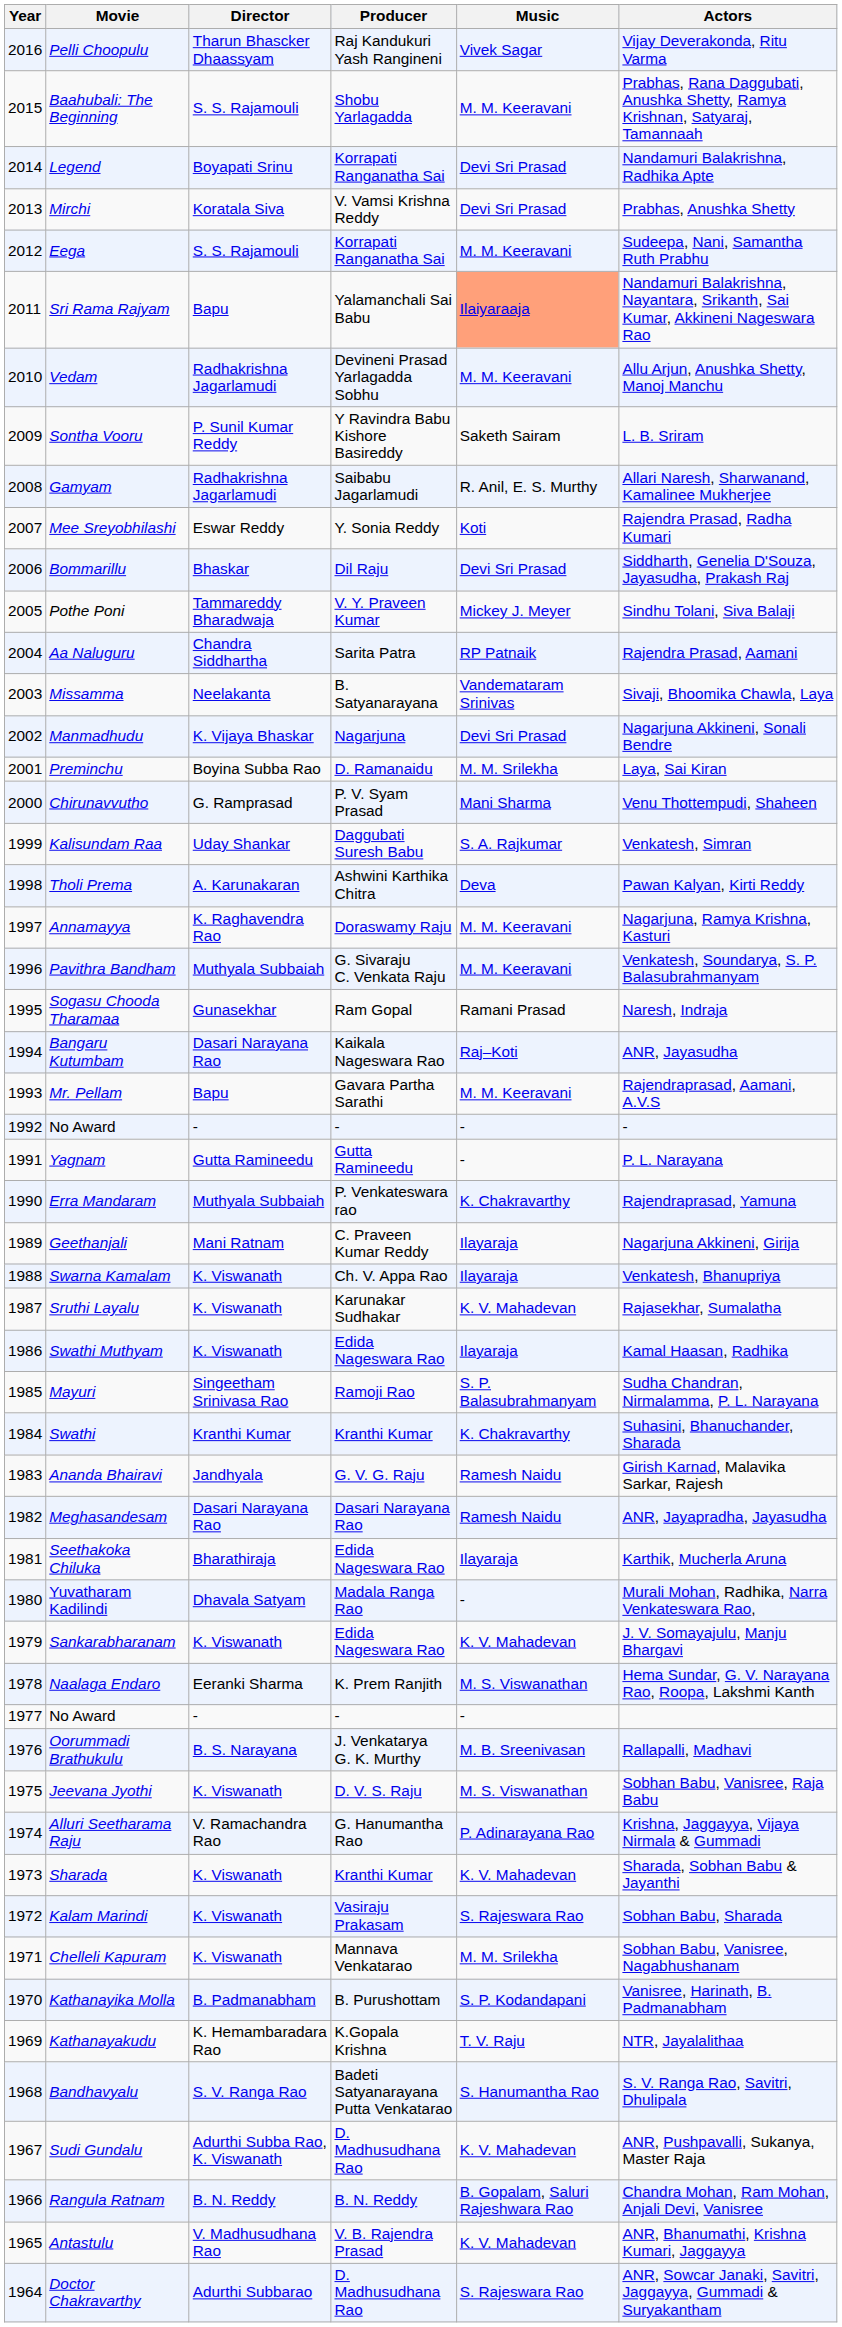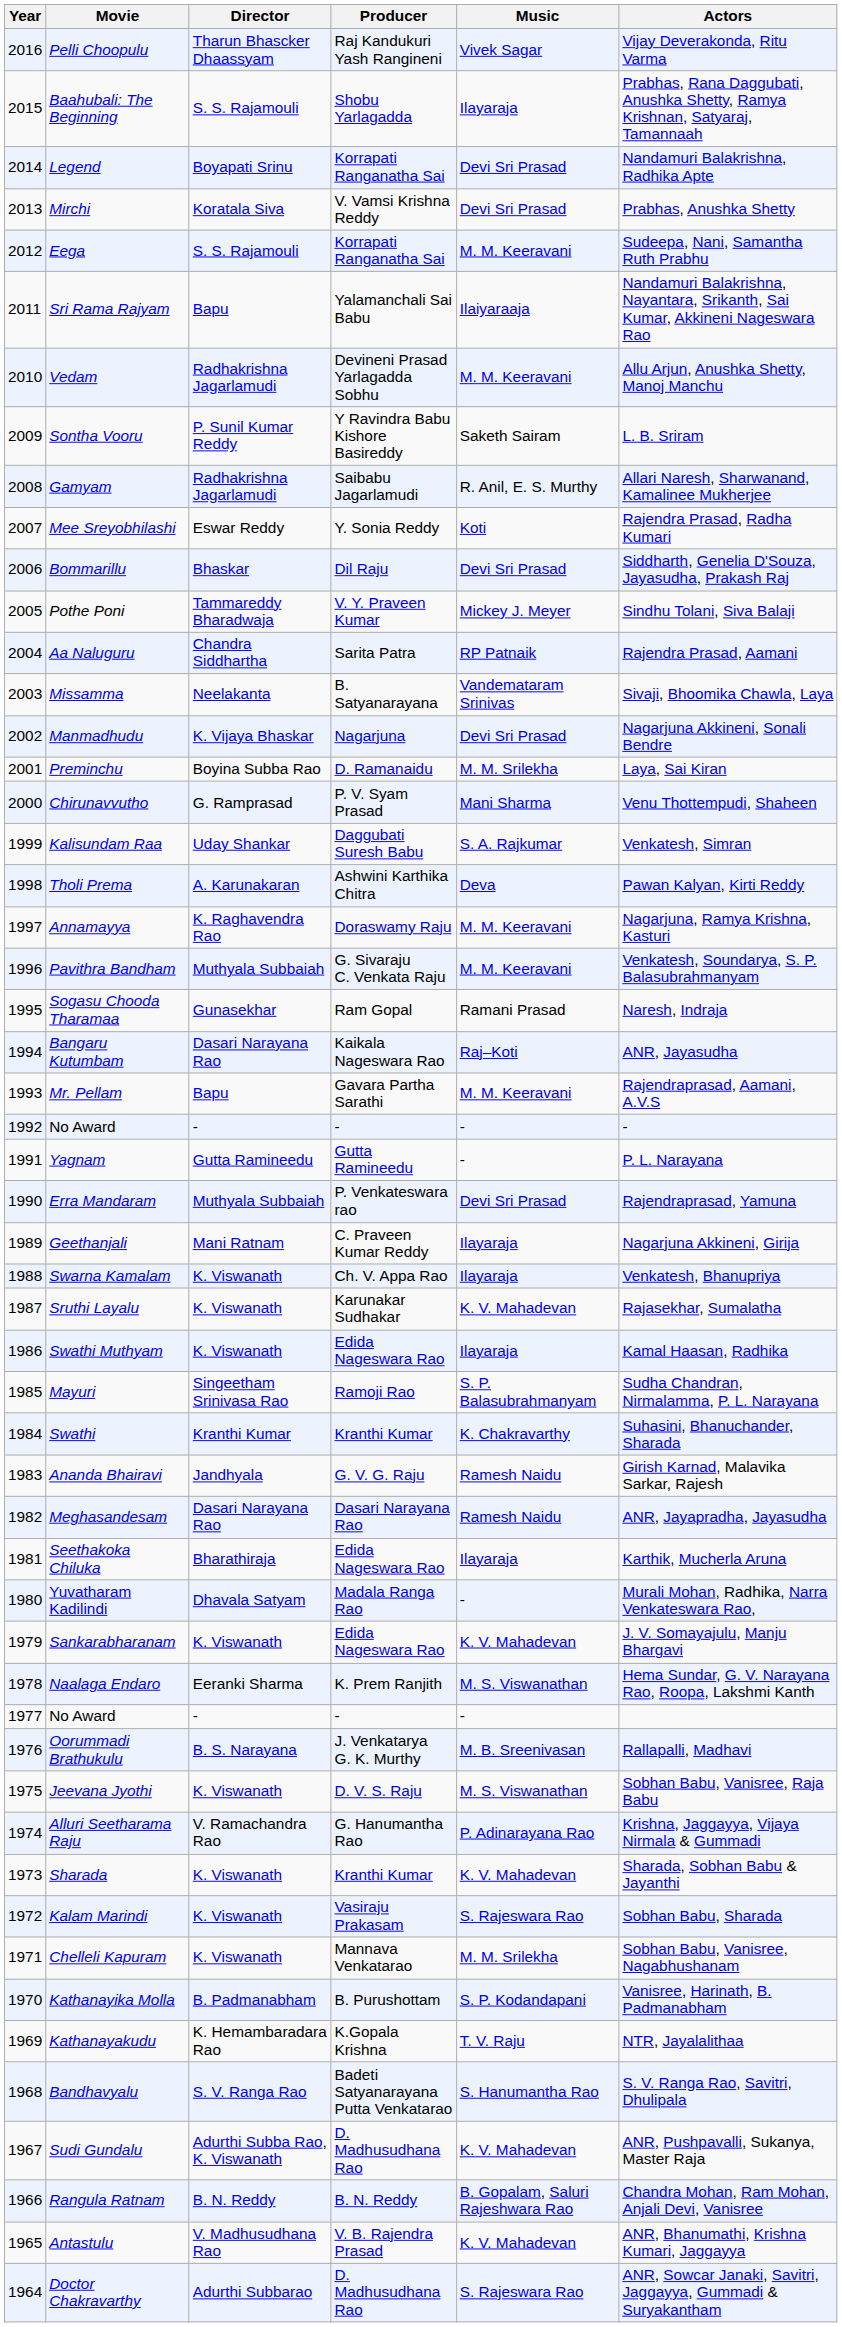Baahubali: The Beginning | Music: M. M. Keeravani -> Ilayaraja
Sri Rama Rajyam | Music: lightsalmon background -> no background
Erra Mandaram | Music: K. Chakravarthy -> Devi Sri Prasad
